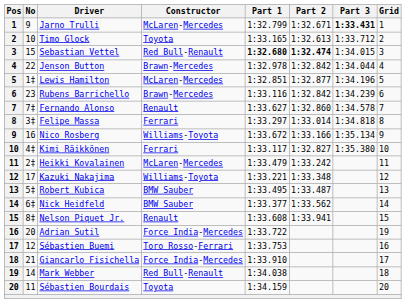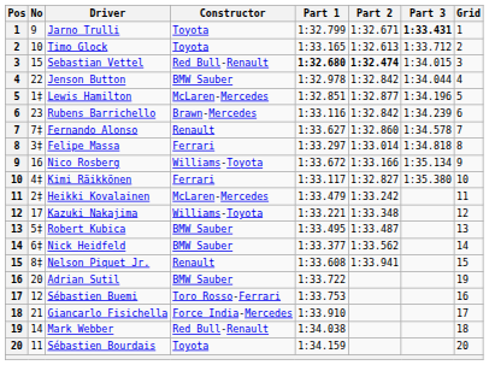Jarno Trulli | Constructor: McLaren-Mercedes -> Toyota
Jenson Button | Constructor: Brawn-Mercedes -> BMW Sauber
Adrian Sutil | Constructor: Force India-Mercedes -> BMW Sauber
